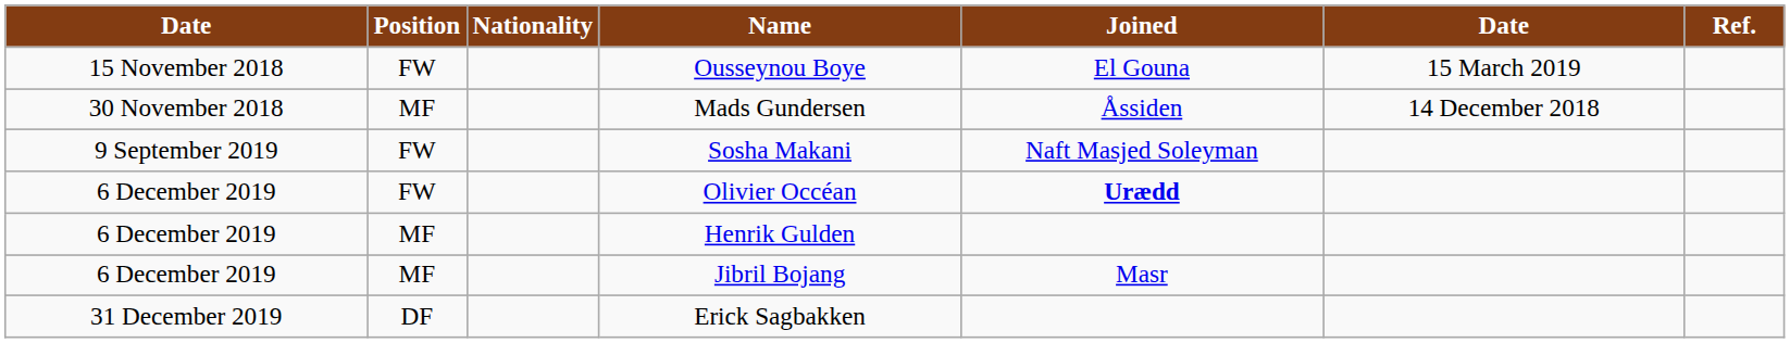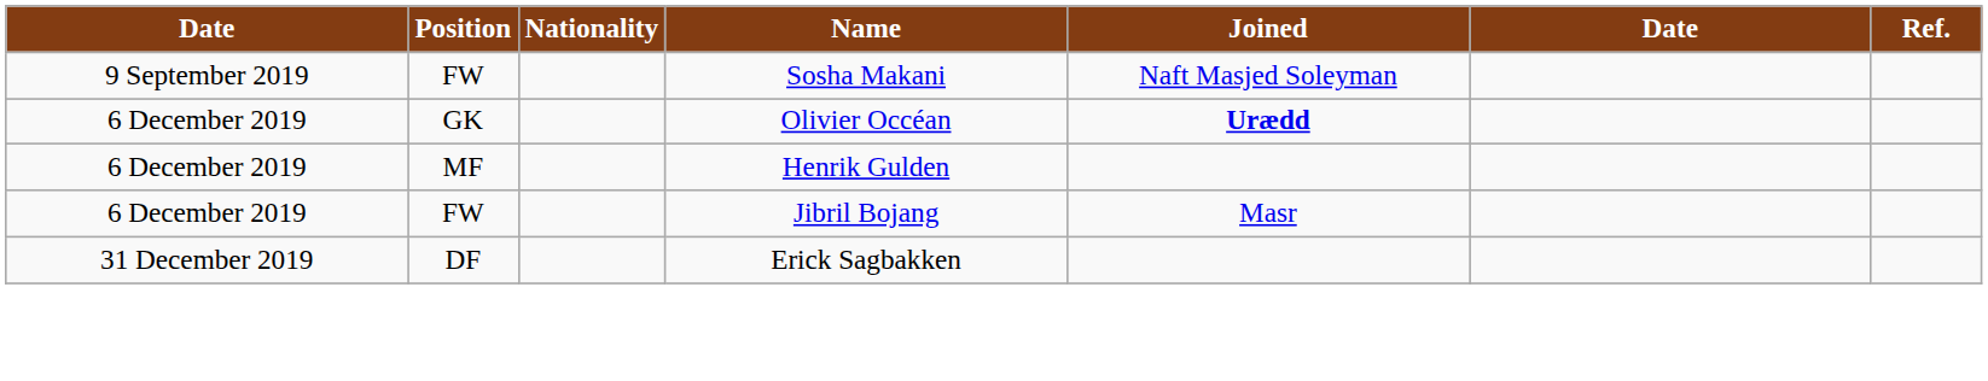- row: 15 November 2018 | FW | Ousseynou Boye | El Gouna | 15 March 2019
- row: 30 November 2018 | MF | Mads Gundersen | Åssiden | 14 December 2018
Olivier Occéan | Position: FW -> GK
Jibril Bojang | Position: MF -> FW
